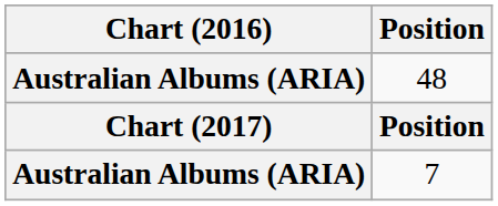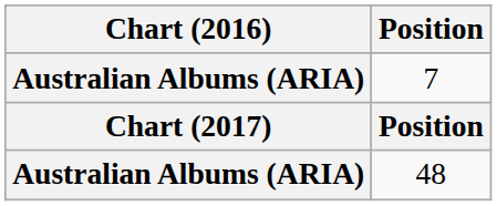rows swapped: 7 <-> 48
